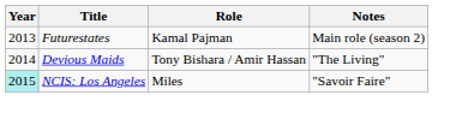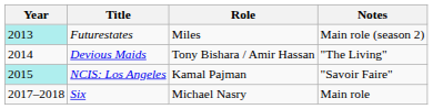Futurestates | Year: no background -> paleturquoise background
Futurestates | Role: Kamal Pajman -> Miles
NCIS: Los Angeles | Role: Miles -> Kamal Pajman
+ row: 2017–2018 | Six | Michael Nasry | Main role
